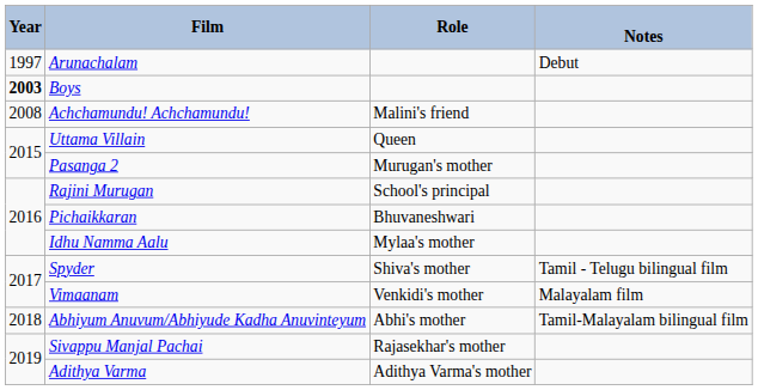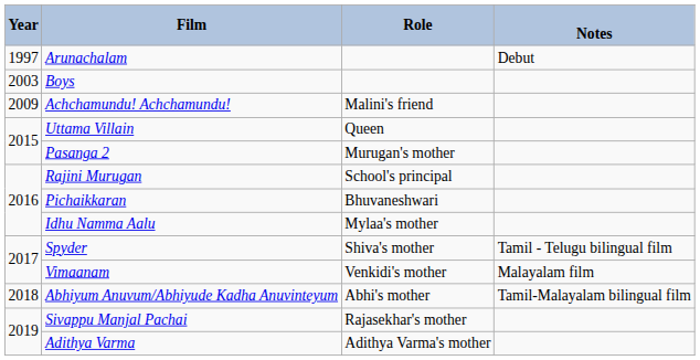Boys | Year: bold -> normal
Achchamundu! Achchamundu! | Year: 2008 -> 2009
